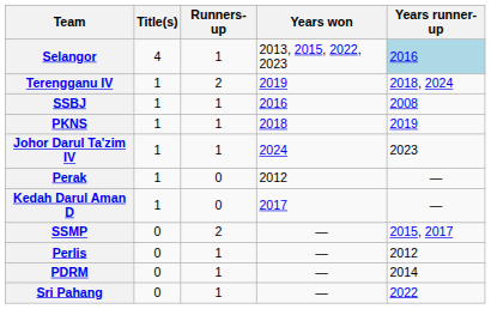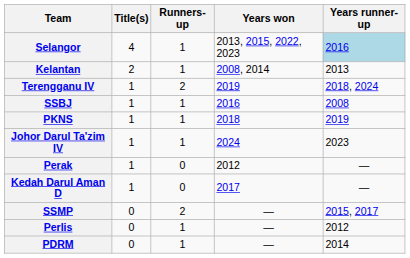+ row: Kelantan | 2 | 1 | 2008, 2014 | 2013
- row: Sri Pahang | 0 | 1 | — | 2022
